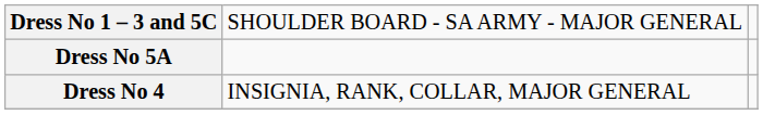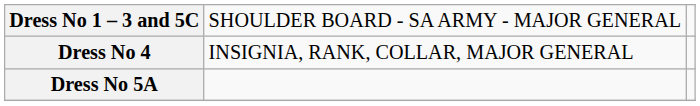rows swapped: Dress No 5A <-> Dress No 4
